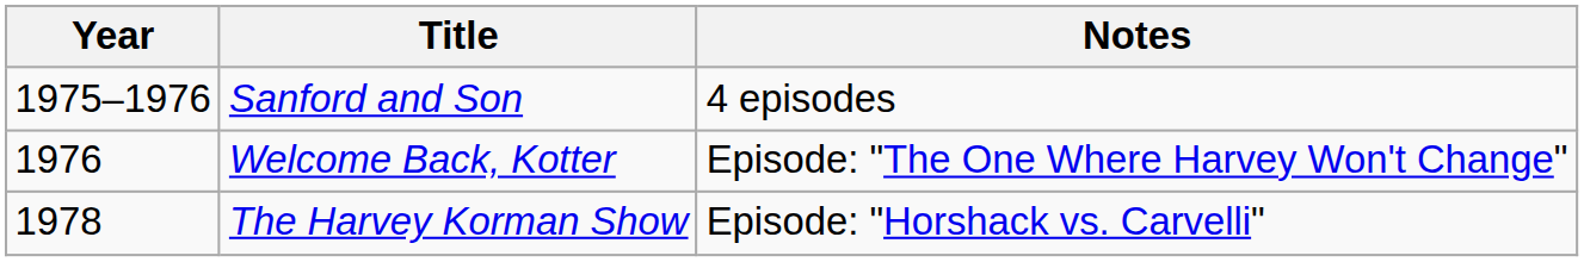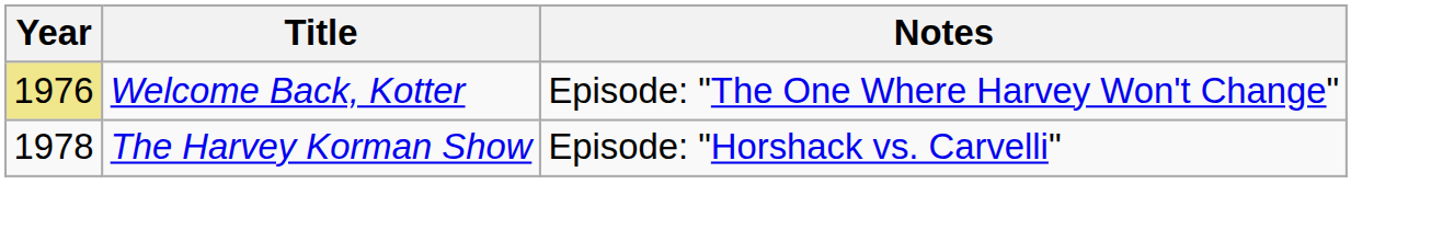- row: 1975–1976 | Sanford and Son | 4 episodes
Welcome Back, Kotter | Year: no background -> khaki background
